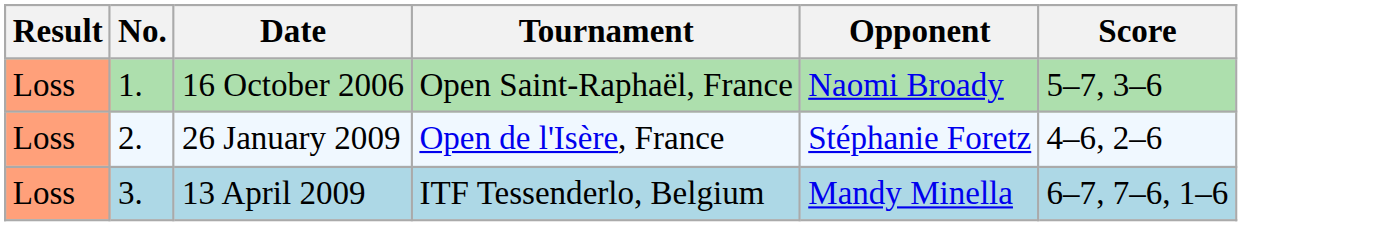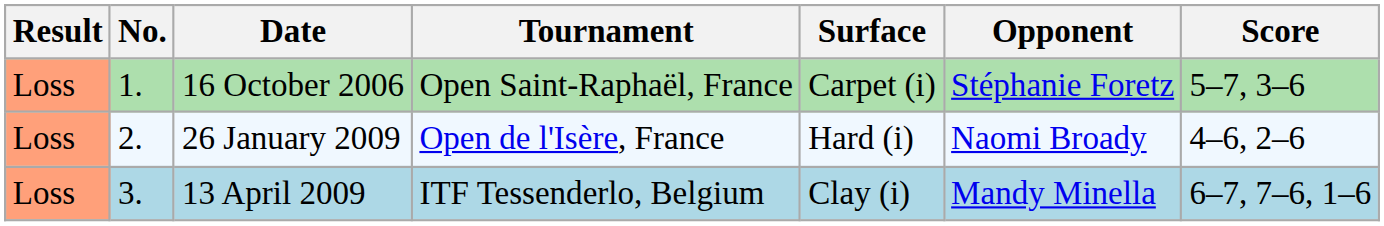+ column: Surface | Carpet (i) | Hard (i) | Clay (i)
16 October 2006 | Opponent: Naomi Broady -> Stéphanie Foretz
26 January 2009 | Opponent: Stéphanie Foretz -> Naomi Broady
